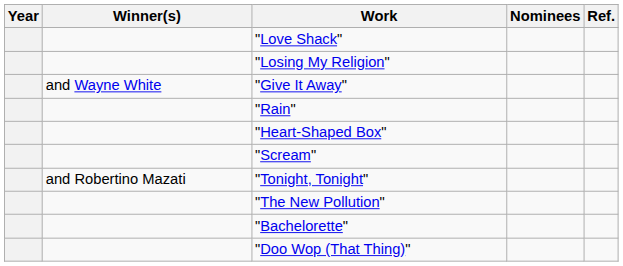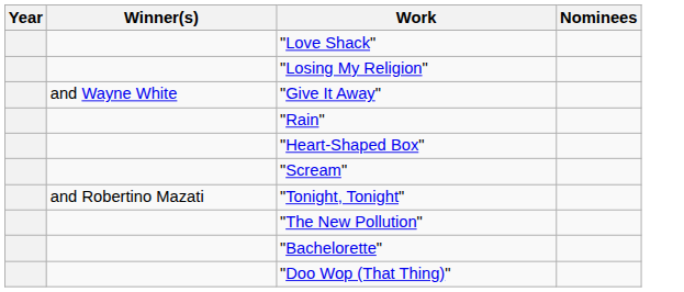- column: Ref.
